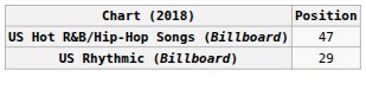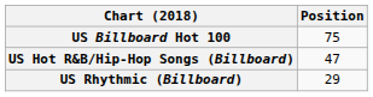+ row: US Billboard Hot 100 | 75
